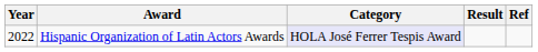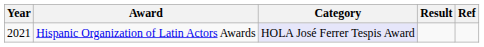Hispanic Organization of Latin Actors Awards | Year: 2022 -> 2021
